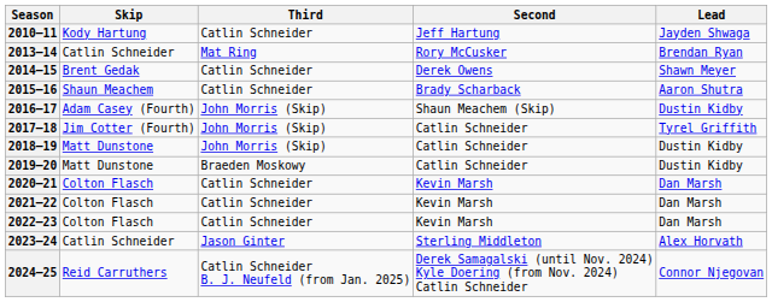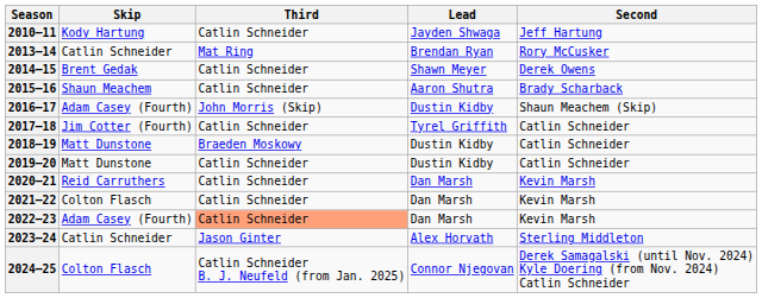columns swapped: Second <-> Lead
2017–18 | Third: John Morris (Skip) -> Catlin Schneider
2018–19 | Third: John Morris (Skip) -> Braeden Moskowy
2019–20 | Third: Braeden Moskowy -> Catlin Schneider
2020–21 | Skip: Colton Flasch -> Reid Carruthers
2022–23 | Skip: Colton Flasch -> Adam Casey (Fourth)
2022–23 | Third: no background -> lightsalmon background
2024–25 | Skip: Reid Carruthers -> Colton Flasch
